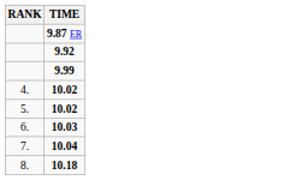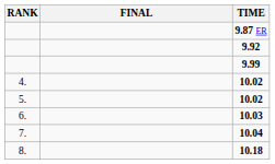+ column: FINAL
